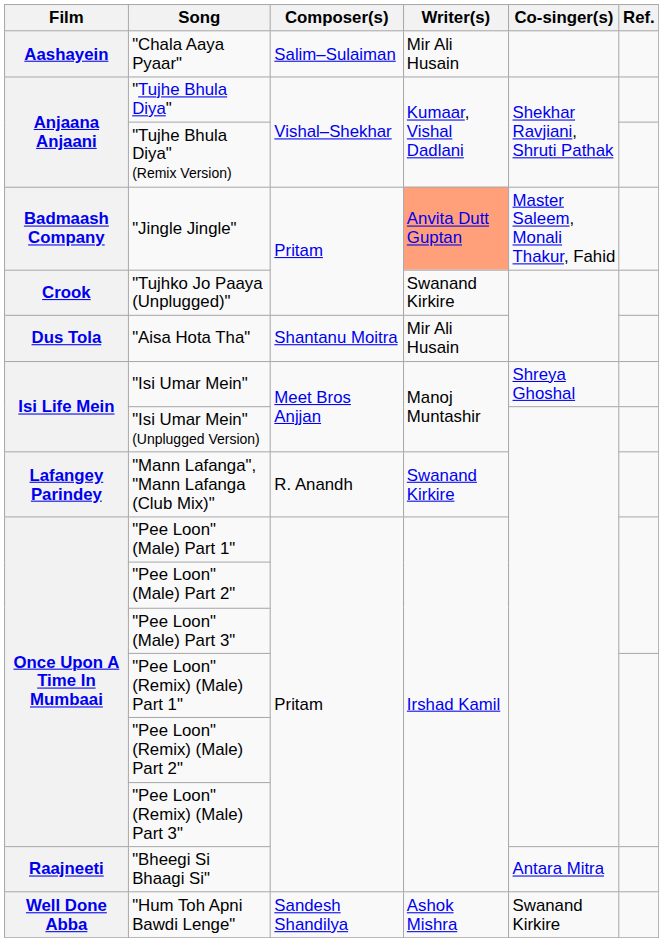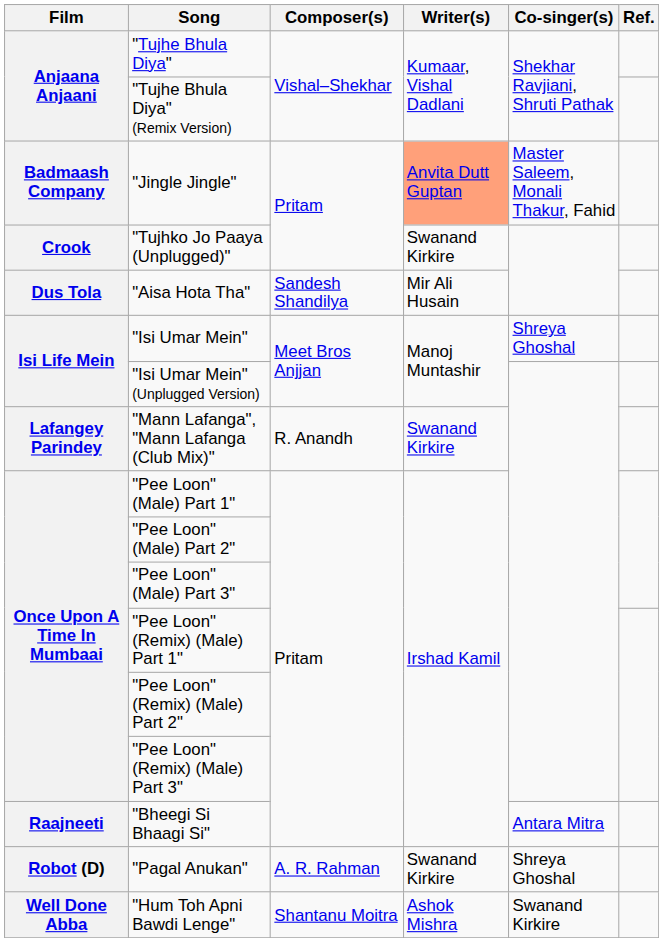- row: Aashayein | "Chala Aaya Pyaar" | Salim–Sulaiman | Mir Ali Husain
"Aisa Hota Tha" | Composer(s): Shantanu Moitra -> Sandesh Shandilya
+ row: Robot (D) | "Pagal Anukan" | A. R. Rahman | Swanand Kirkire | Shreya Ghoshal
"Hum Toh Apni Bawdi Lenge" | Composer(s): Sandesh Shandilya -> Shantanu Moitra
